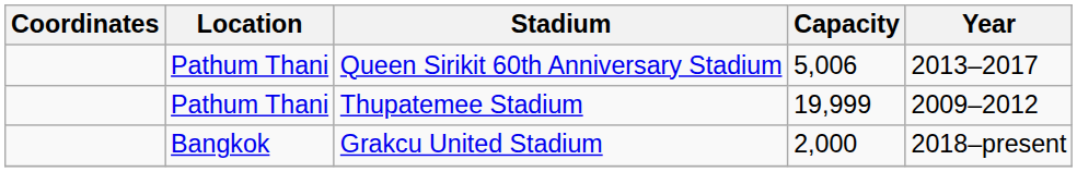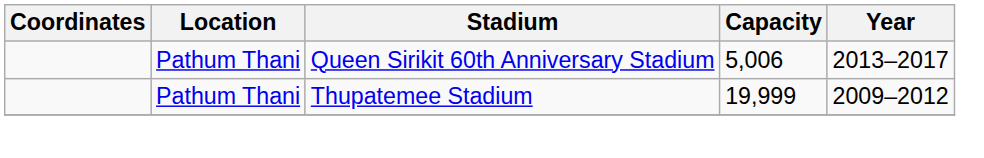- row: Bangkok | Grakcu United Stadium | 2,000 | 2018–present
